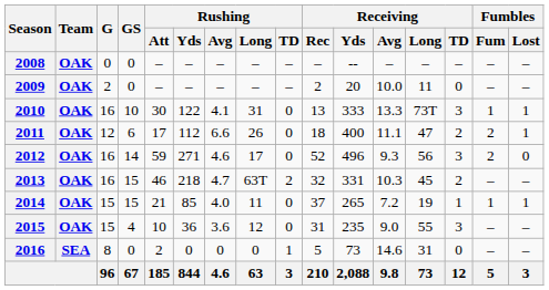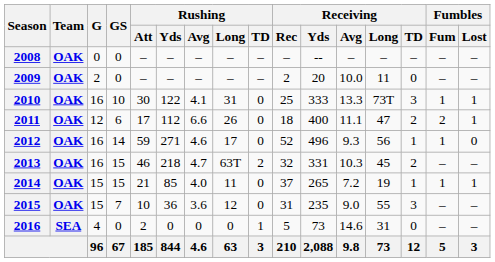2010 | Receiving / Rec: 13 -> 25
2012 | Receiving / TD: 3 -> 1
2012 | Fumbles / Fum: 2 -> 1
2015 | GS: 4 -> 7
2016 | G: 8 -> 4
